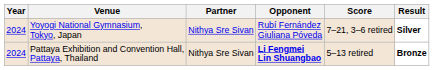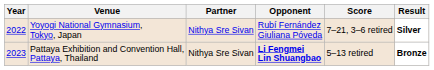Yoyogi National Gymnasium, Tokyo, Japan | Year: 2024 -> 2022
Pattaya Exhibition and Convention Hall, Pattaya, Thailand | Year: 2024 -> 2023
